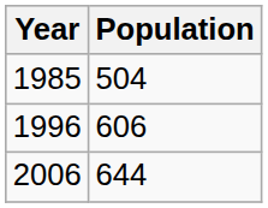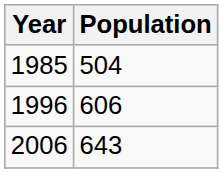2006 | Population: 644 -> 643
